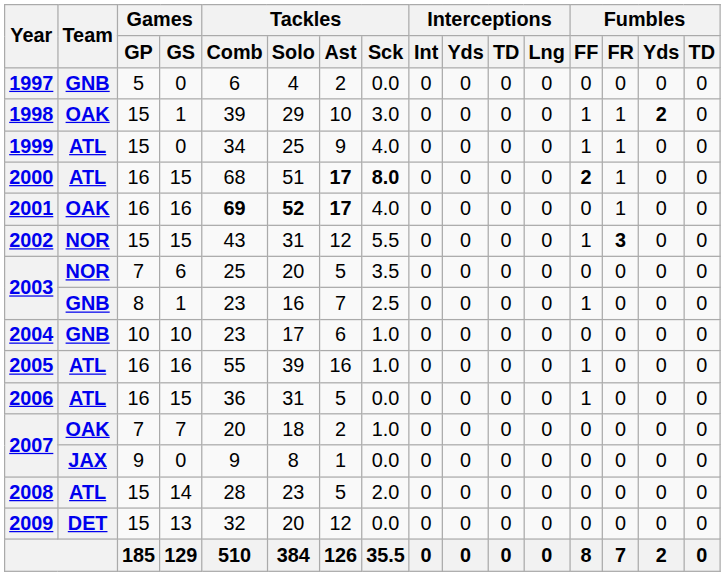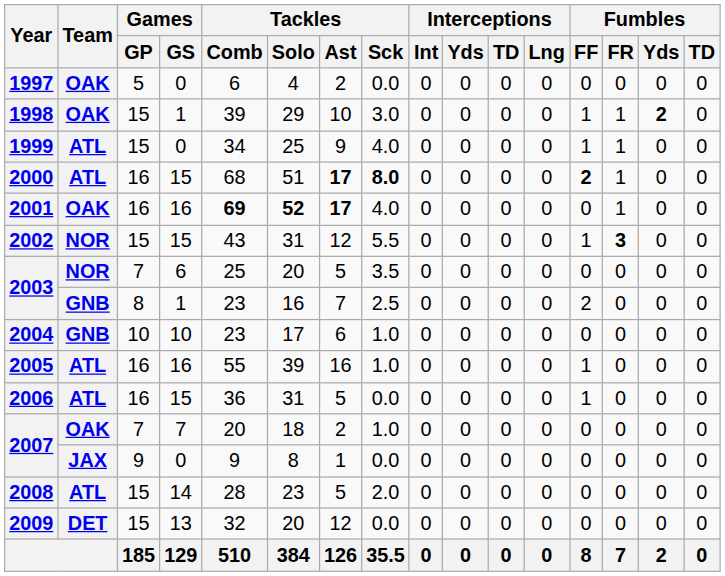1997 | Team: GNB -> OAK
2003 / 1 | Fumbles / FF: 1 -> 2
